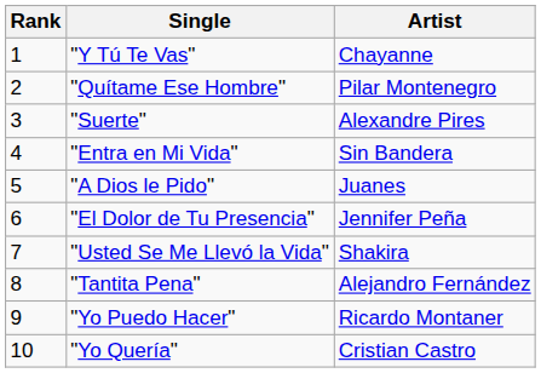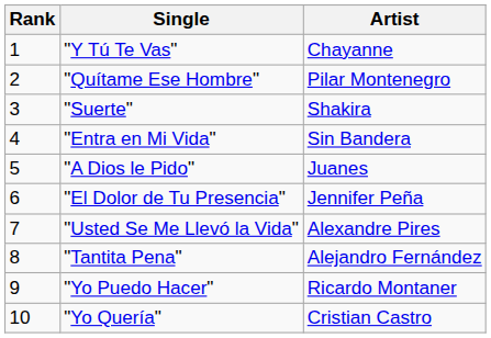"Suerte" | Artist: Alexandre Pires -> Shakira
"Usted Se Me Llevó la Vida" | Artist: Shakira -> Alexandre Pires
